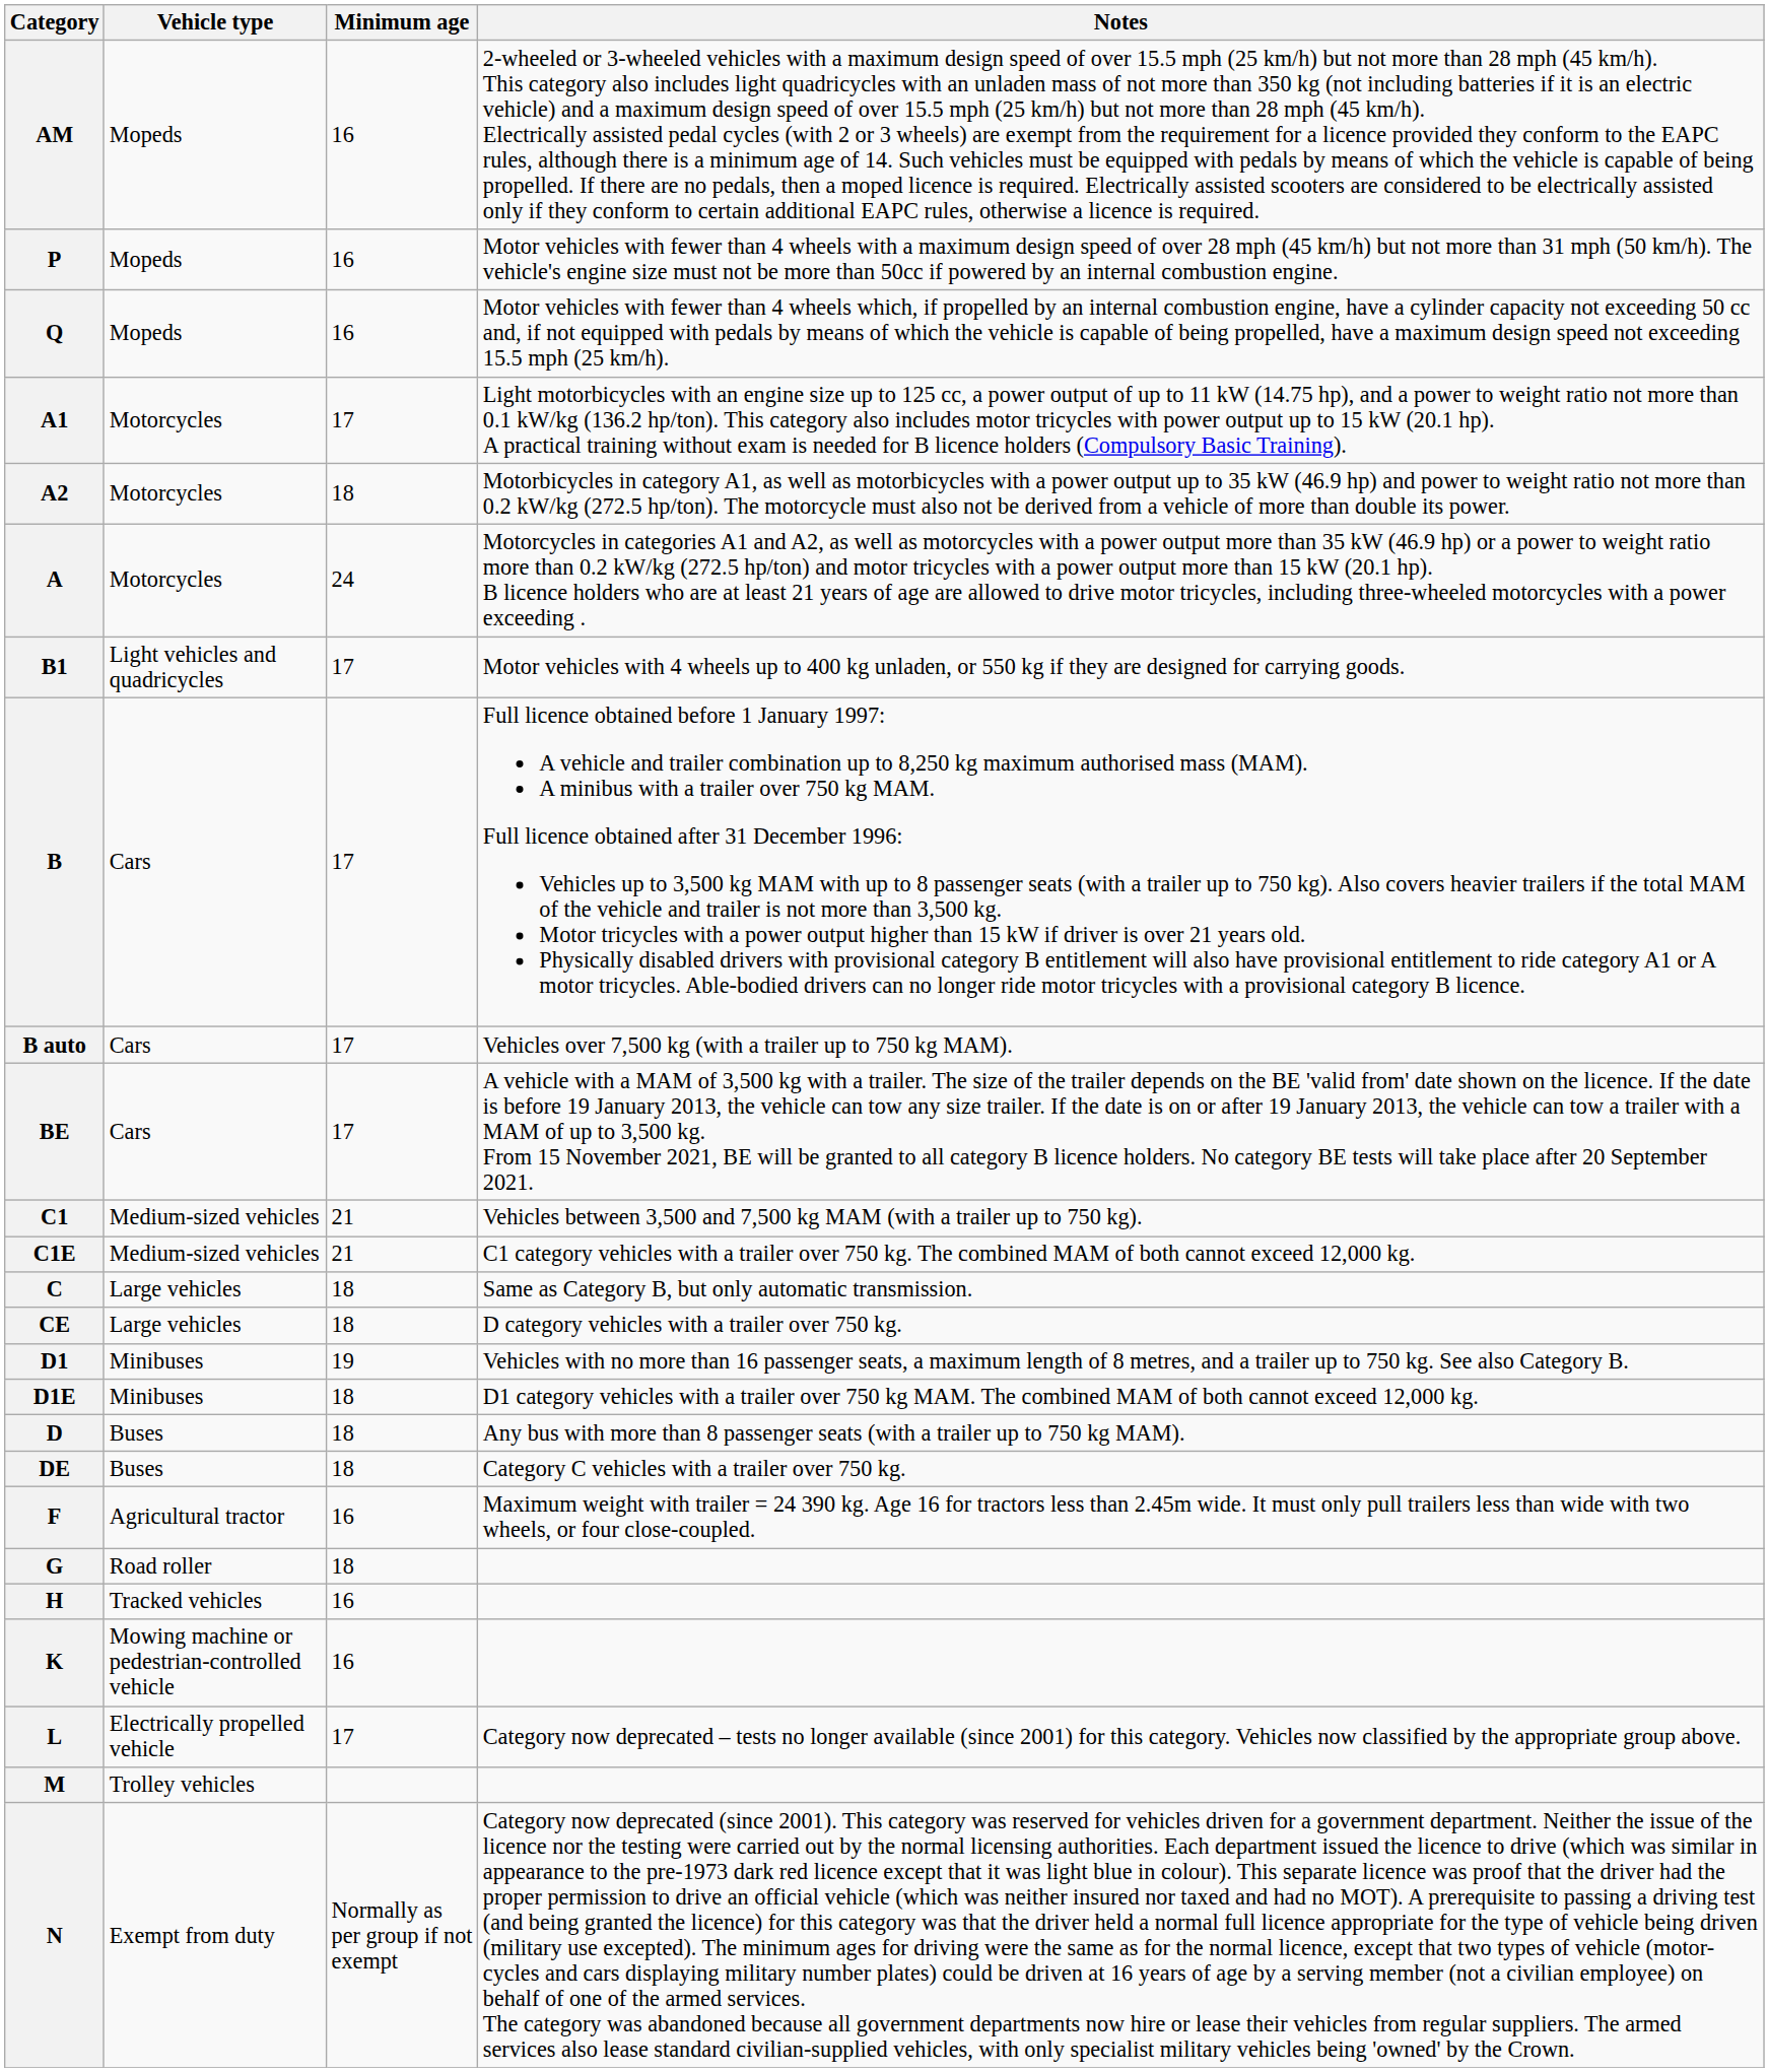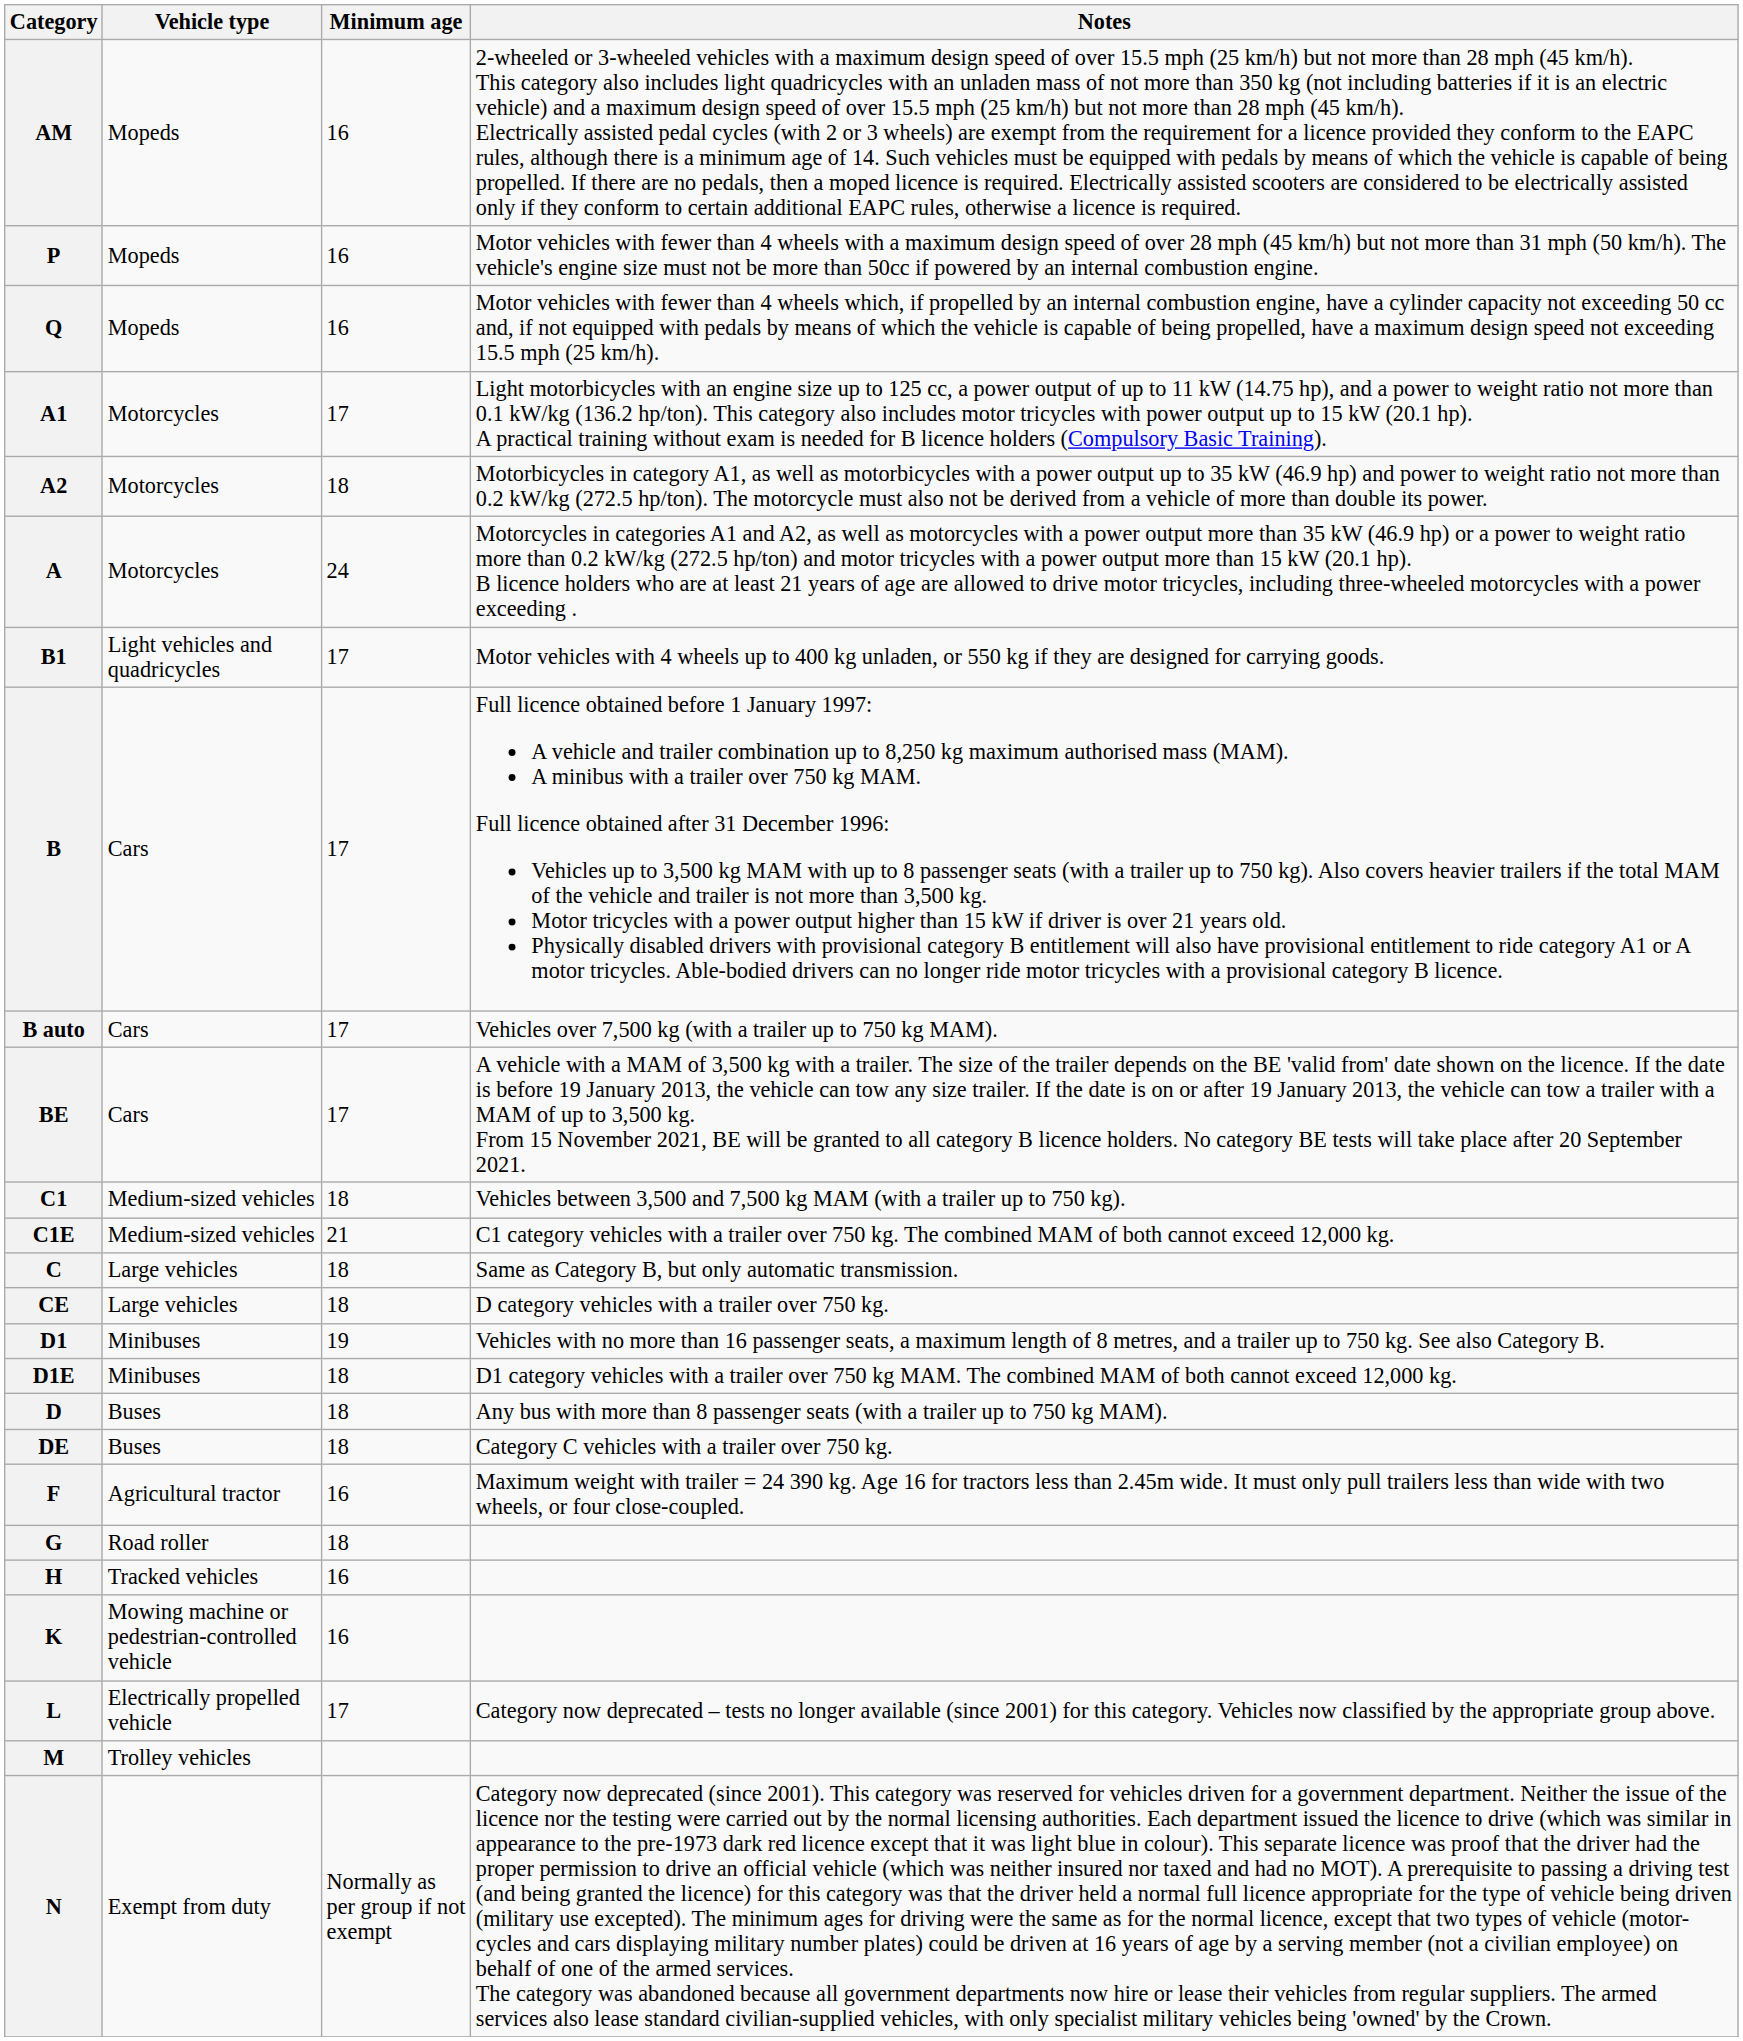C1 | Minimum age: 21 -> 18
